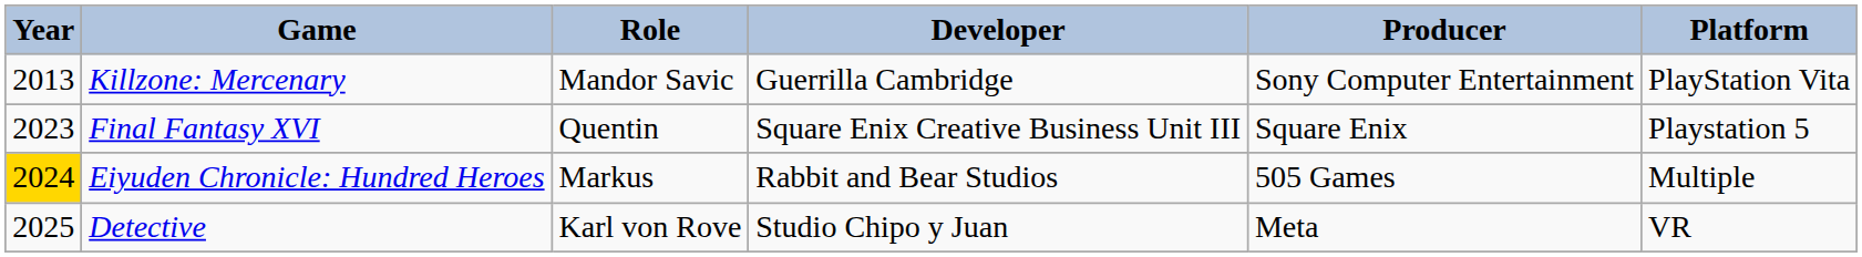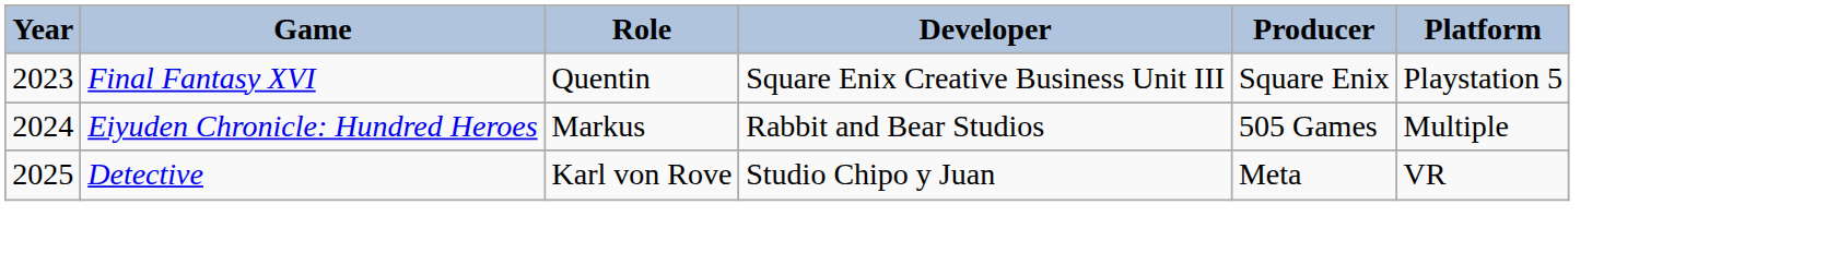- row: 2013 | Killzone: Mercenary | Mandor Savic | Guerrilla Cambridge | Sony Computer Entertainment | PlayStation Vita
Eiyuden Chronicle: Hundred Heroes | Year: gold background -> no background
